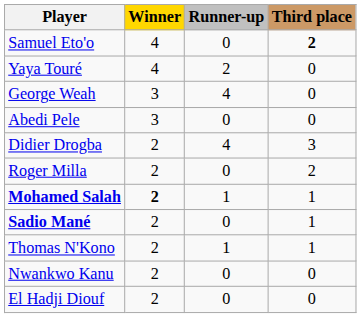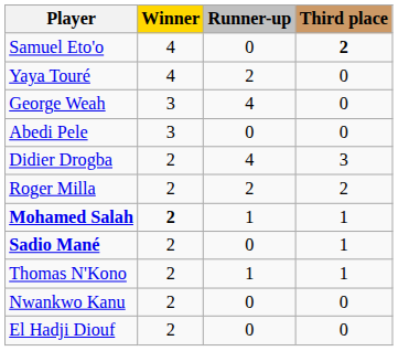Roger Milla | Runner-up: 0 -> 2
